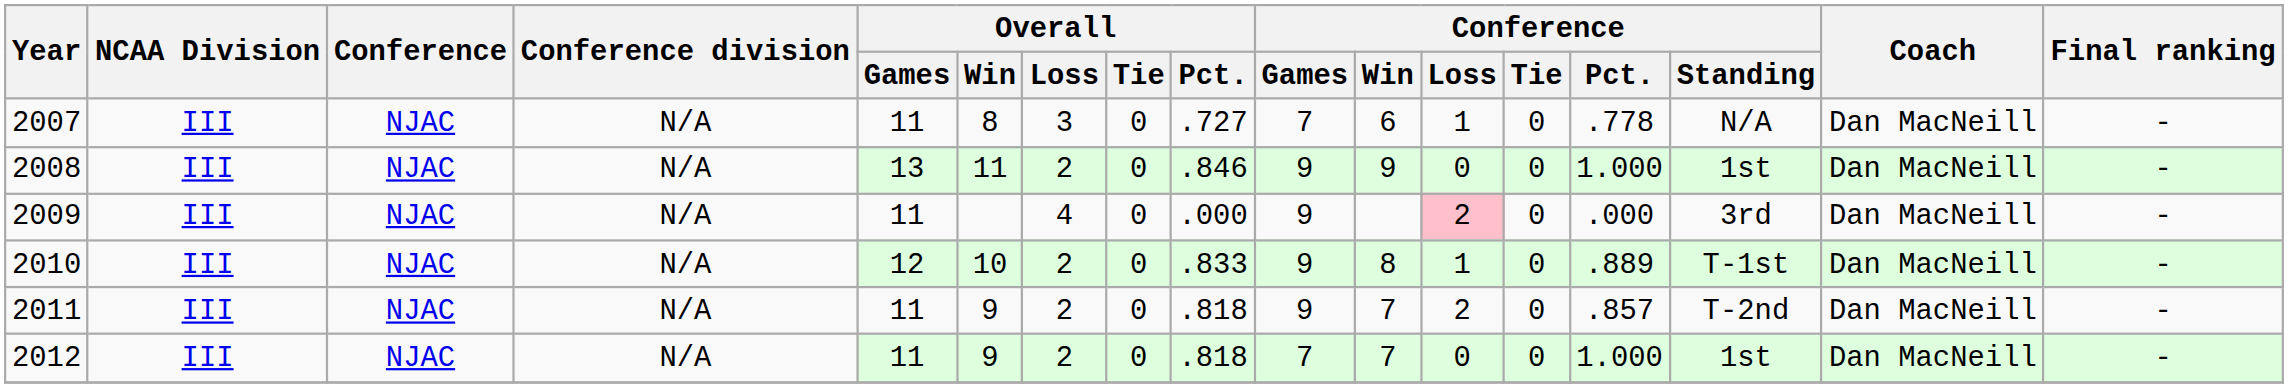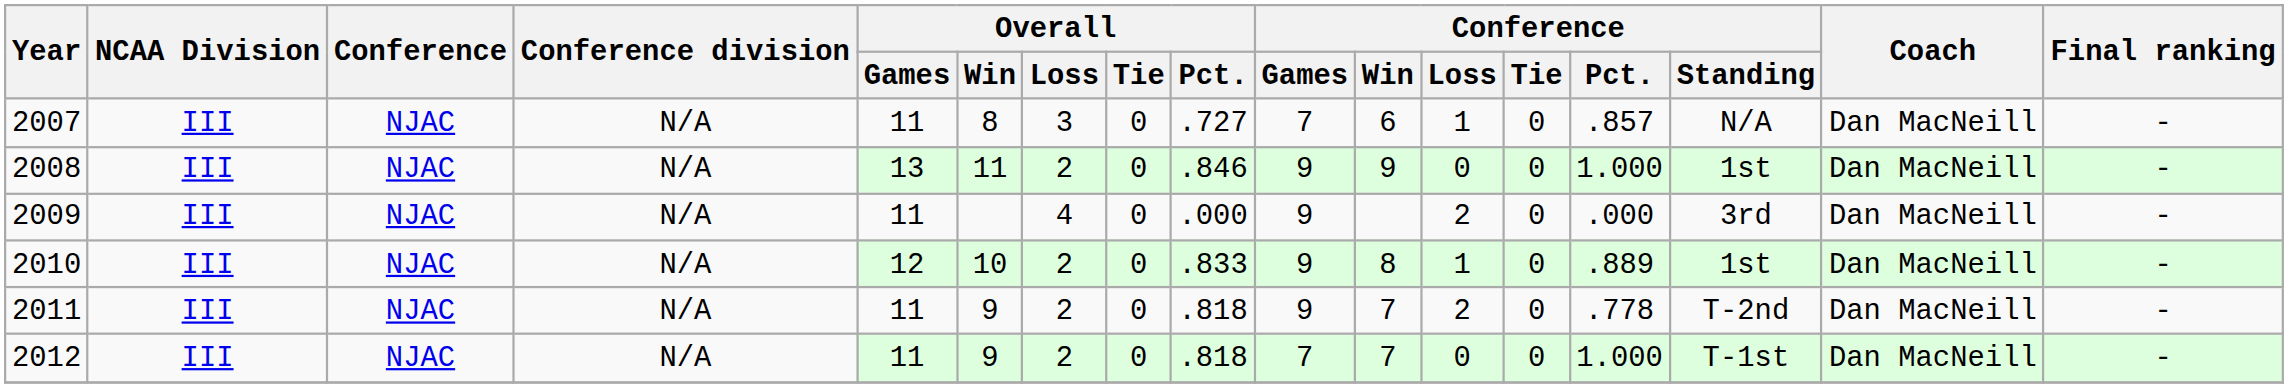2007 | Conference / Pct.: .778 -> .857
2009 | Conference / Loss: pink background -> no background
2010 | Conference / Standing: T-1st -> 1st
2011 | Conference / Pct.: .857 -> .778
2012 | Conference / Standing: 1st -> T-1st
